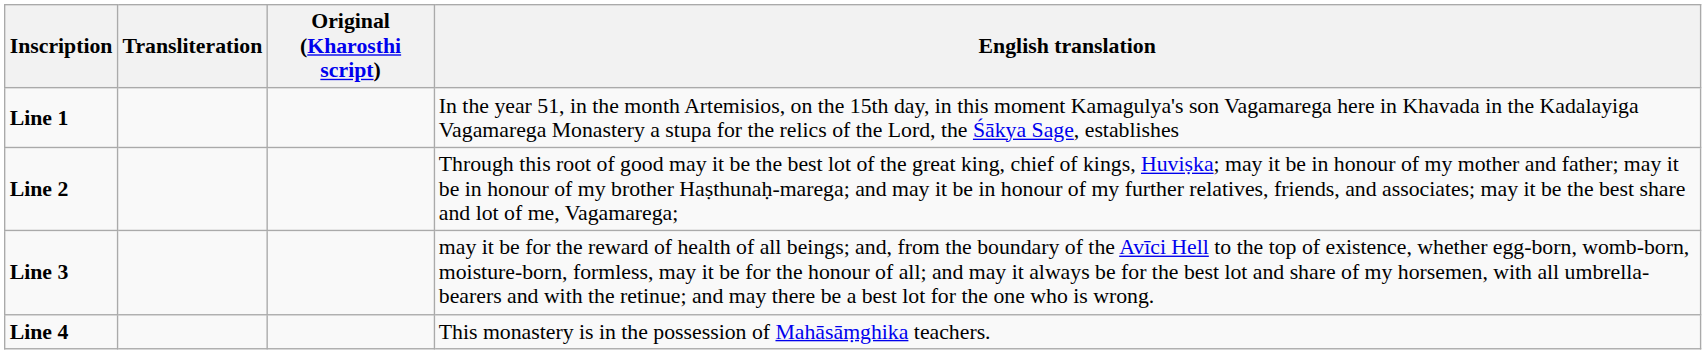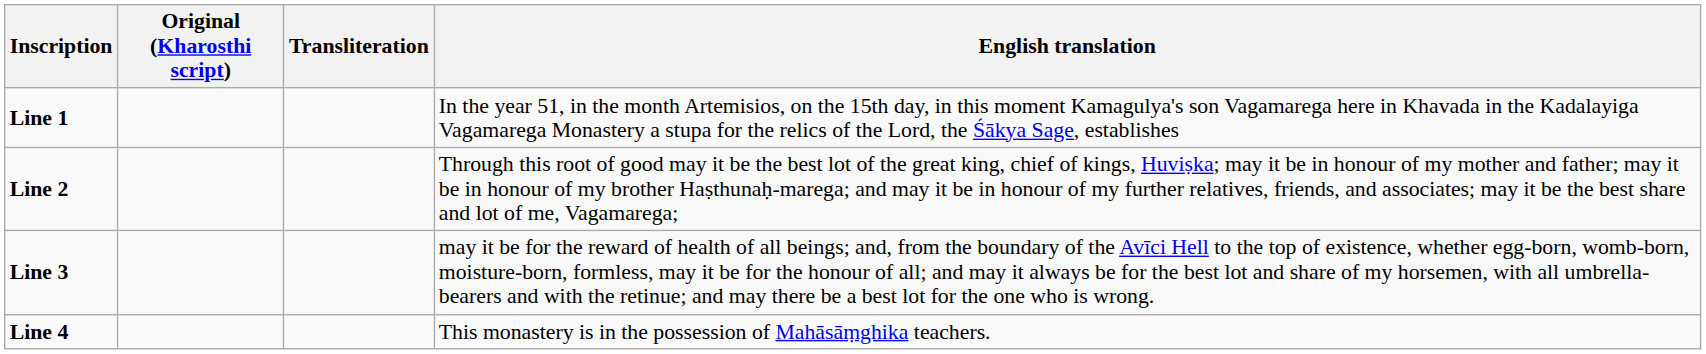columns swapped: Original (Kharosthi script) <-> Transliteration
